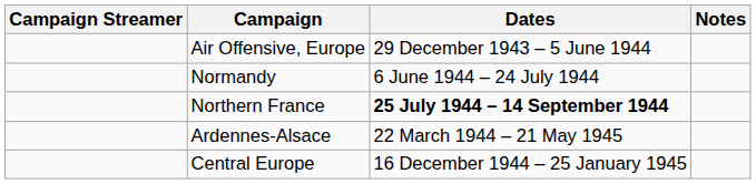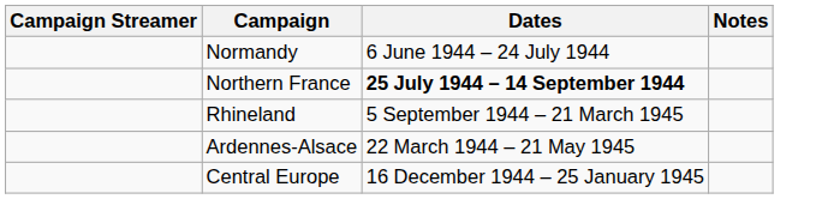- row: Air Offensive, Europe | 29 December 1943 – 5 June 1944
+ row: Rhineland | 5 September 1944 – 21 March 1945
